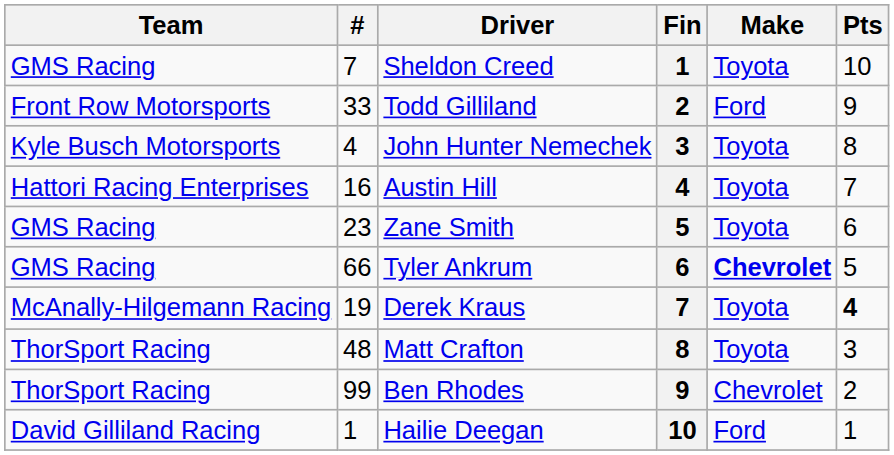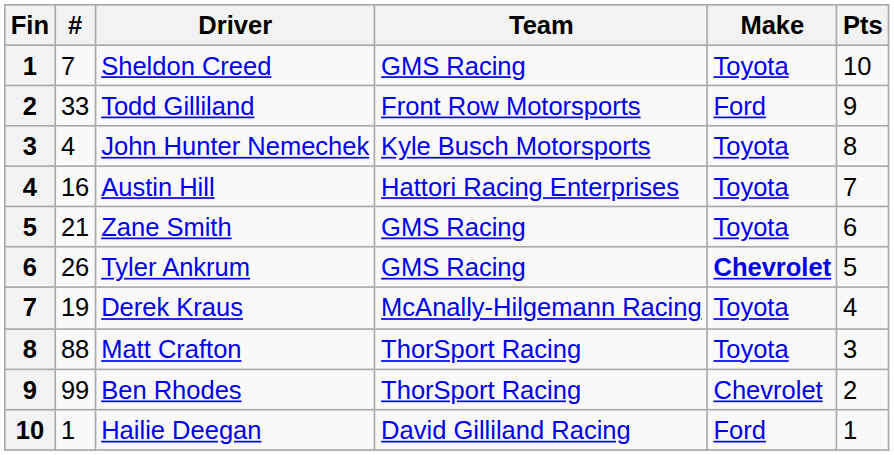columns swapped: Fin <-> Team
Zane Smith | #: 23 -> 21
Tyler Ankrum | #: 66 -> 26
Derek Kraus | Pts: bold -> normal
Matt Crafton | #: 48 -> 88
